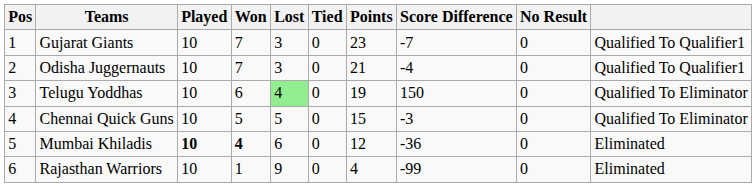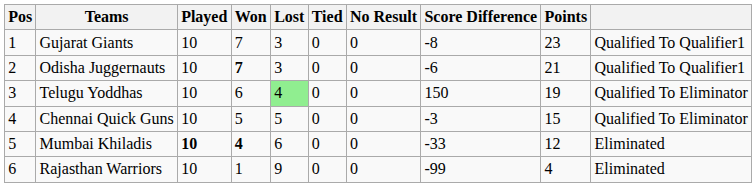columns swapped: No Result <-> Points
Gujarat Giants | Score Difference: -7 -> -8
Odisha Juggernauts | Won: normal -> bold
Odisha Juggernauts | Score Difference: -4 -> -6
Mumbai Khiladis | Score Difference: -36 -> -33
